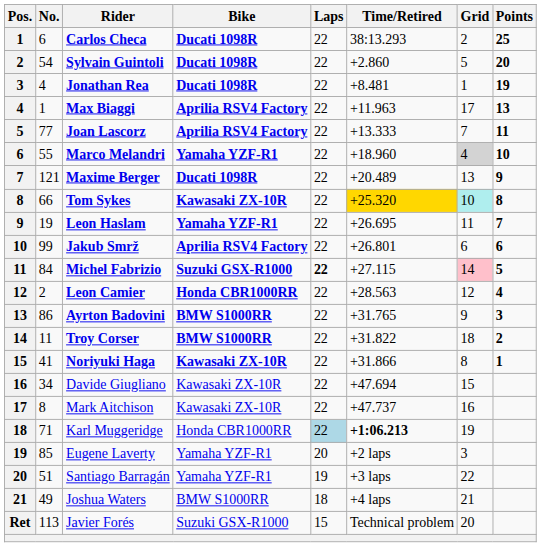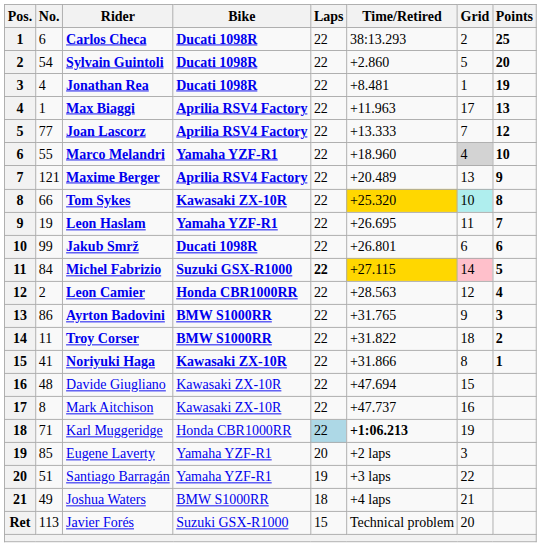Joan Lascorz | Points: 11 -> 12
Maxime Berger | Bike: Ducati 1098R -> Aprilia RSV4 Factory
Jakub Smrž | Bike: Aprilia RSV4 Factory -> Ducati 1098R
Michel Fabrizio | Time/Retired: no background -> gold background
Davide Giugliano | No.: 34 -> 48
